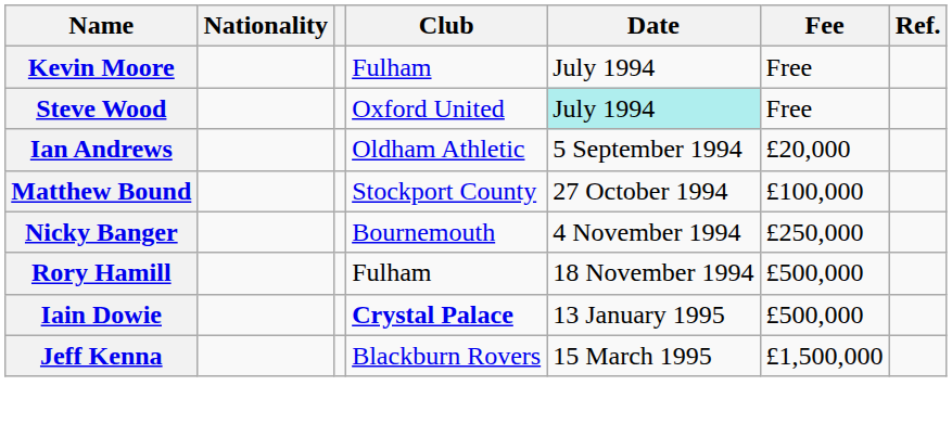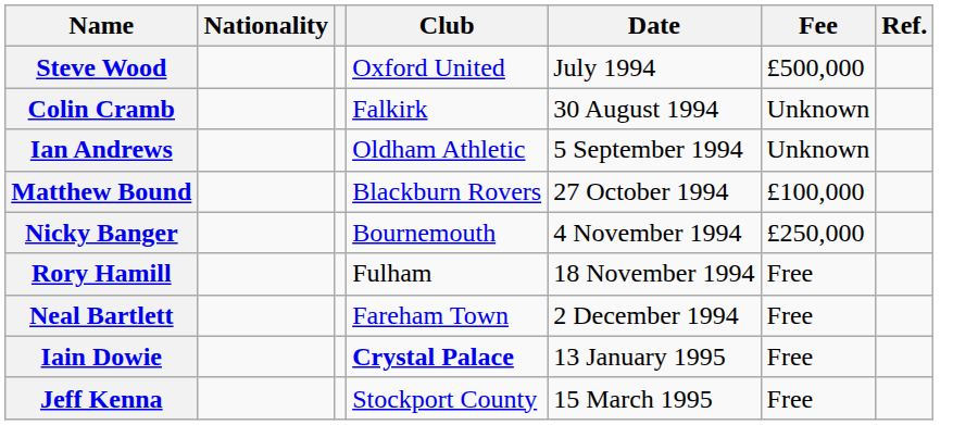- row: Kevin Moore | Fulham | July 1994 | Free
Steve Wood | Date: paleturquoise background -> no background
Steve Wood | Fee: Free -> £500,000
+ row: Colin Cramb | Falkirk | 30 August 1994 | Unknown
Ian Andrews | Fee: £20,000 -> Unknown
Matthew Bound | Club: Stockport County -> Blackburn Rovers
Rory Hamill | Fee: £500,000 -> Free
+ row: Neal Bartlett | Fareham Town | 2 December 1994 | Free
Iain Dowie | Fee: £500,000 -> Free
Jeff Kenna | Club: Blackburn Rovers -> Stockport County
Jeff Kenna | Fee: £1,500,000 -> Free
